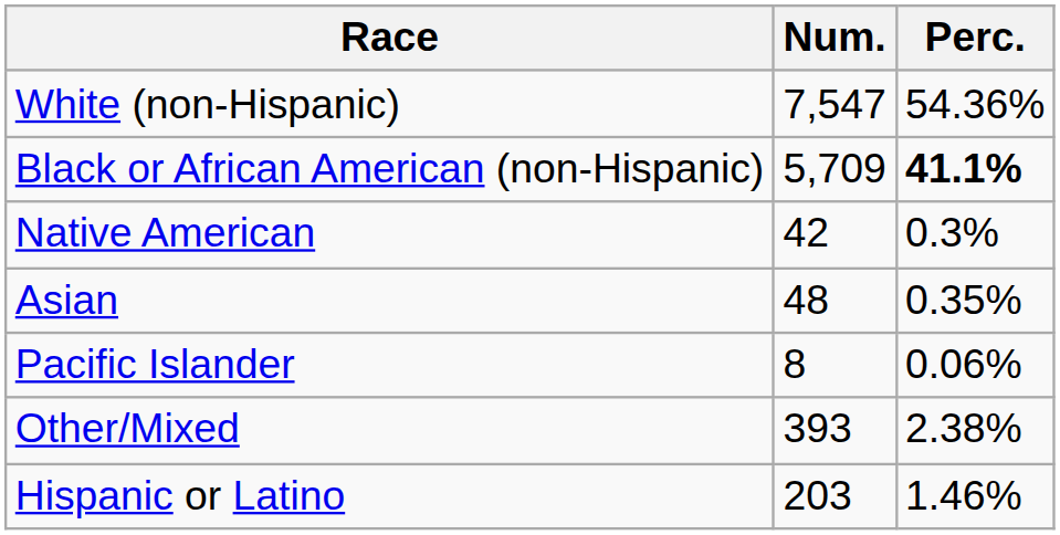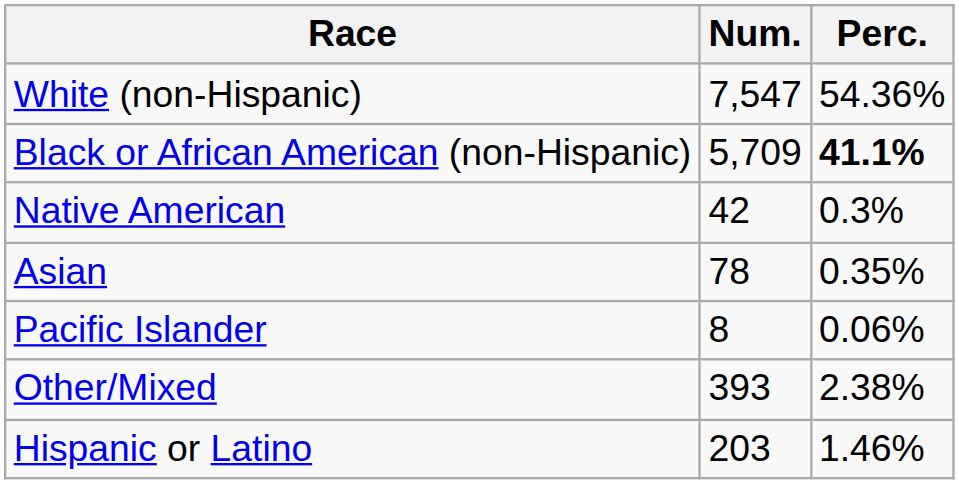Asian | Num.: 48 -> 78
